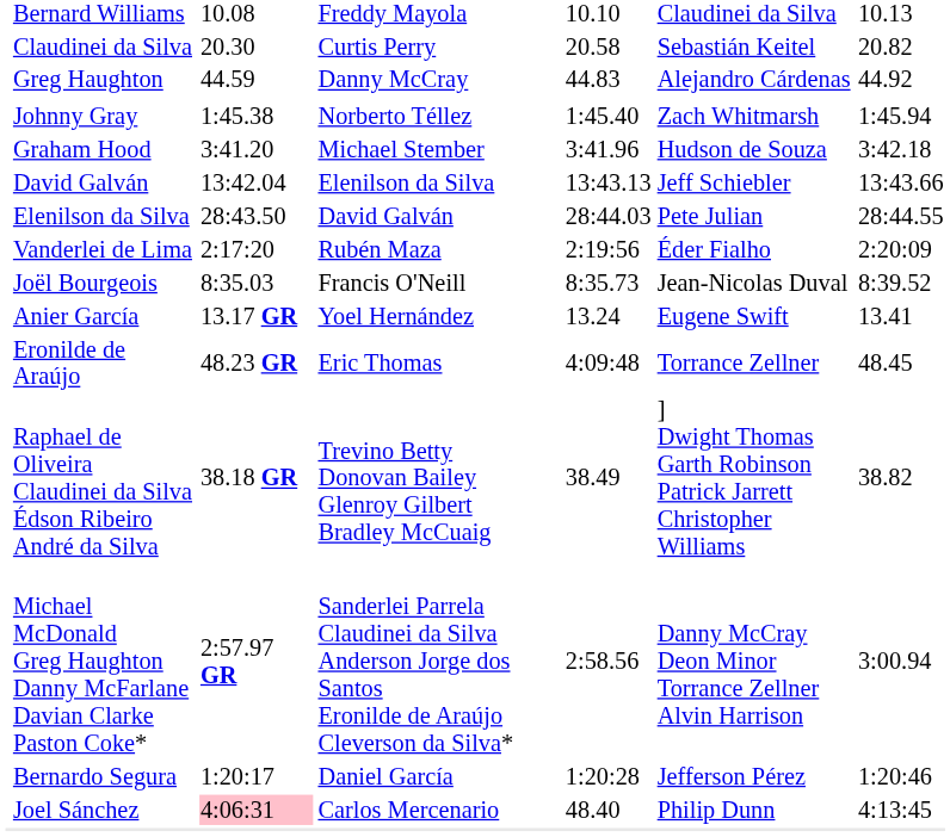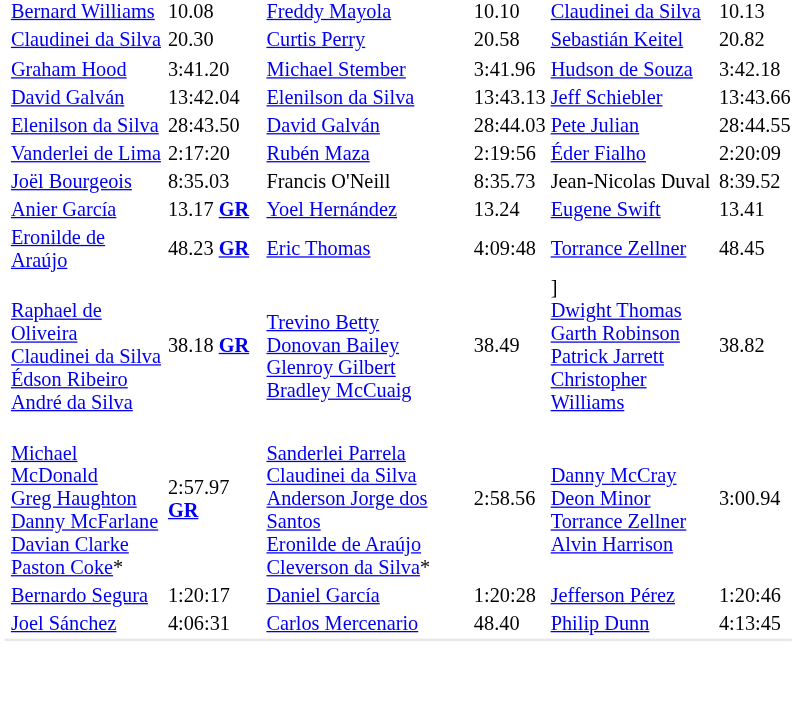- row: Greg Haughton | 44.59 | Danny McCray | 44.83 | Alejandro Cárdenas | 44.92
- row: Johnny Gray | 1:45.38 | Norberto Téllez | 1:45.40 | Zach Whitmarsh | 1:45.94
Joel Sánchez | column 3: pink background -> no background
